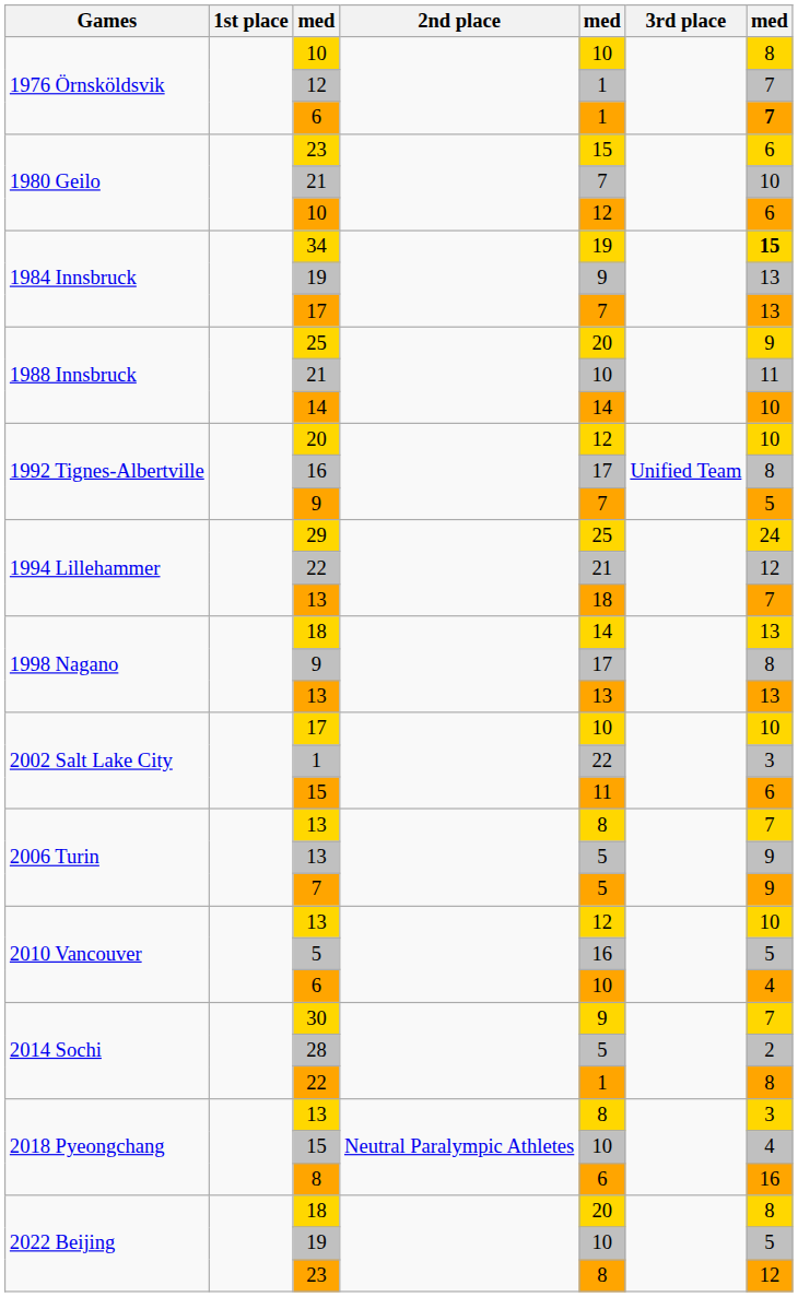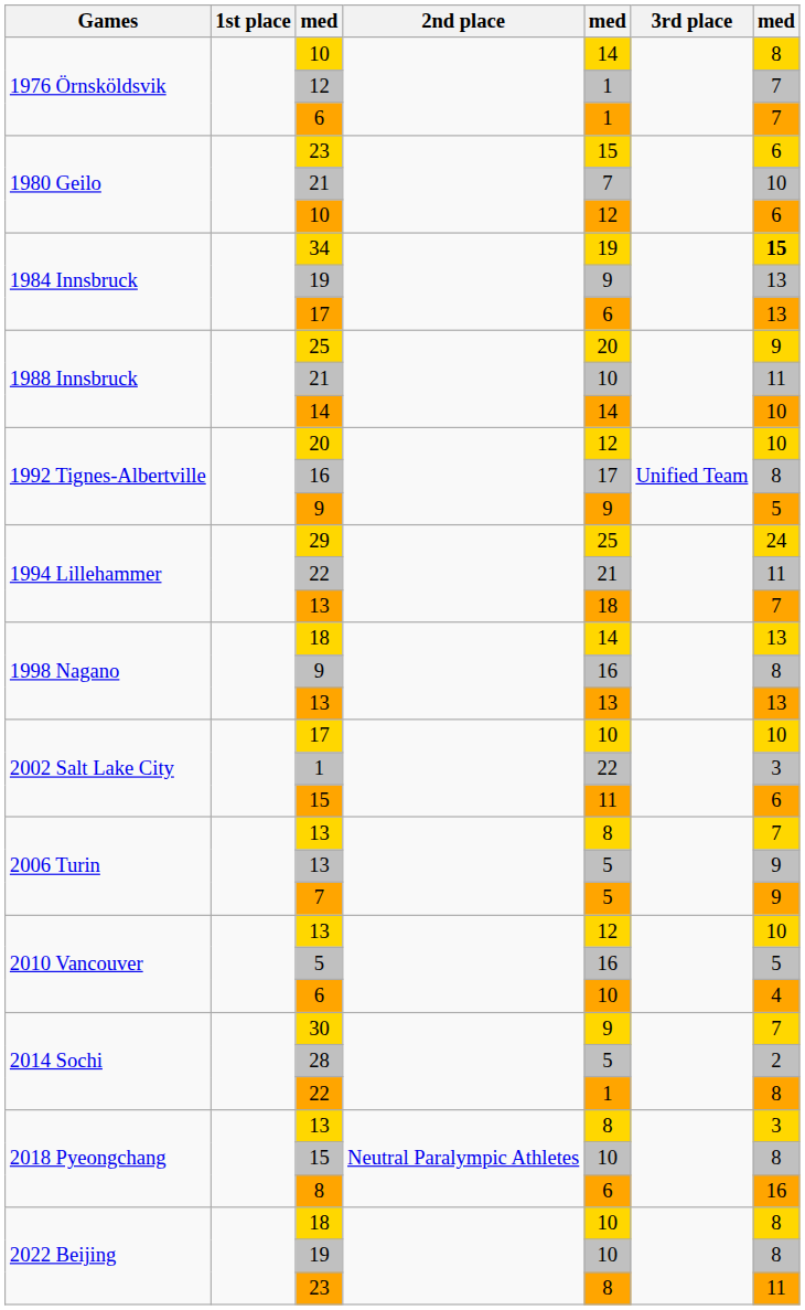1976 Örnsköldsvik / 10 | column 5: 10 -> 14
1976 Örnsköldsvik / 6 | column 7: bold -> normal
1984 Innsbruck / 17 | column 5: 7 -> 6
1992 Tignes-Albertville / 9 | column 5: 7 -> 9
1994 Lillehammer / 22 | column 7: 12 -> 11
1998 Nagano / 9 | column 5: 17 -> 16
2018 Pyeongchang / 15 | column 7: 4 -> 8
2022 Beijing / 18 | column 5: 20 -> 10
2022 Beijing / 19 | column 7: 5 -> 8
2022 Beijing / 23 | column 7: 12 -> 11
